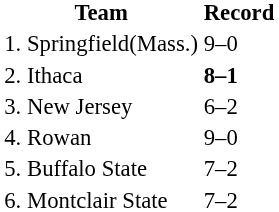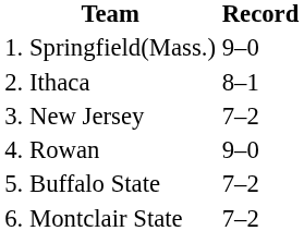2. Ithaca | Record: bold -> normal
3. New Jersey | Record: 6–2 -> 7–2
